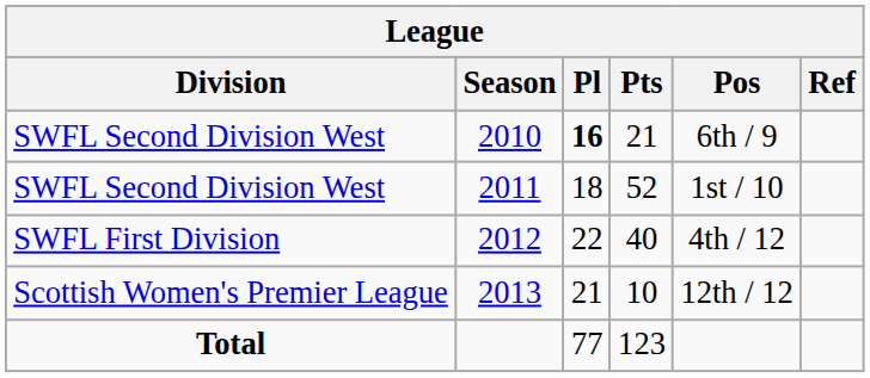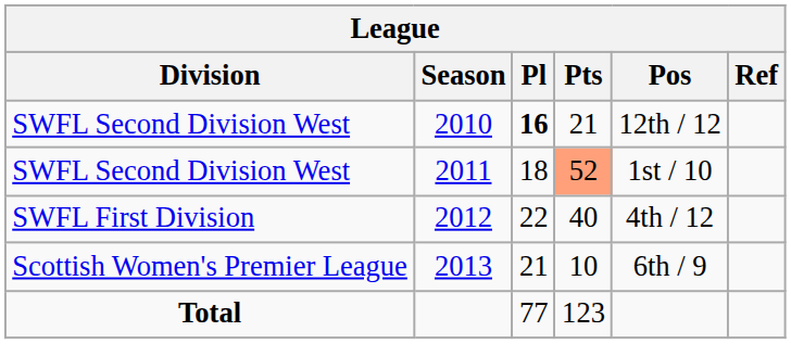2010 | Pos: 6th / 9 -> 12th / 12
2011 | Pts: no background -> lightsalmon background
2013 | Pos: 12th / 12 -> 6th / 9
